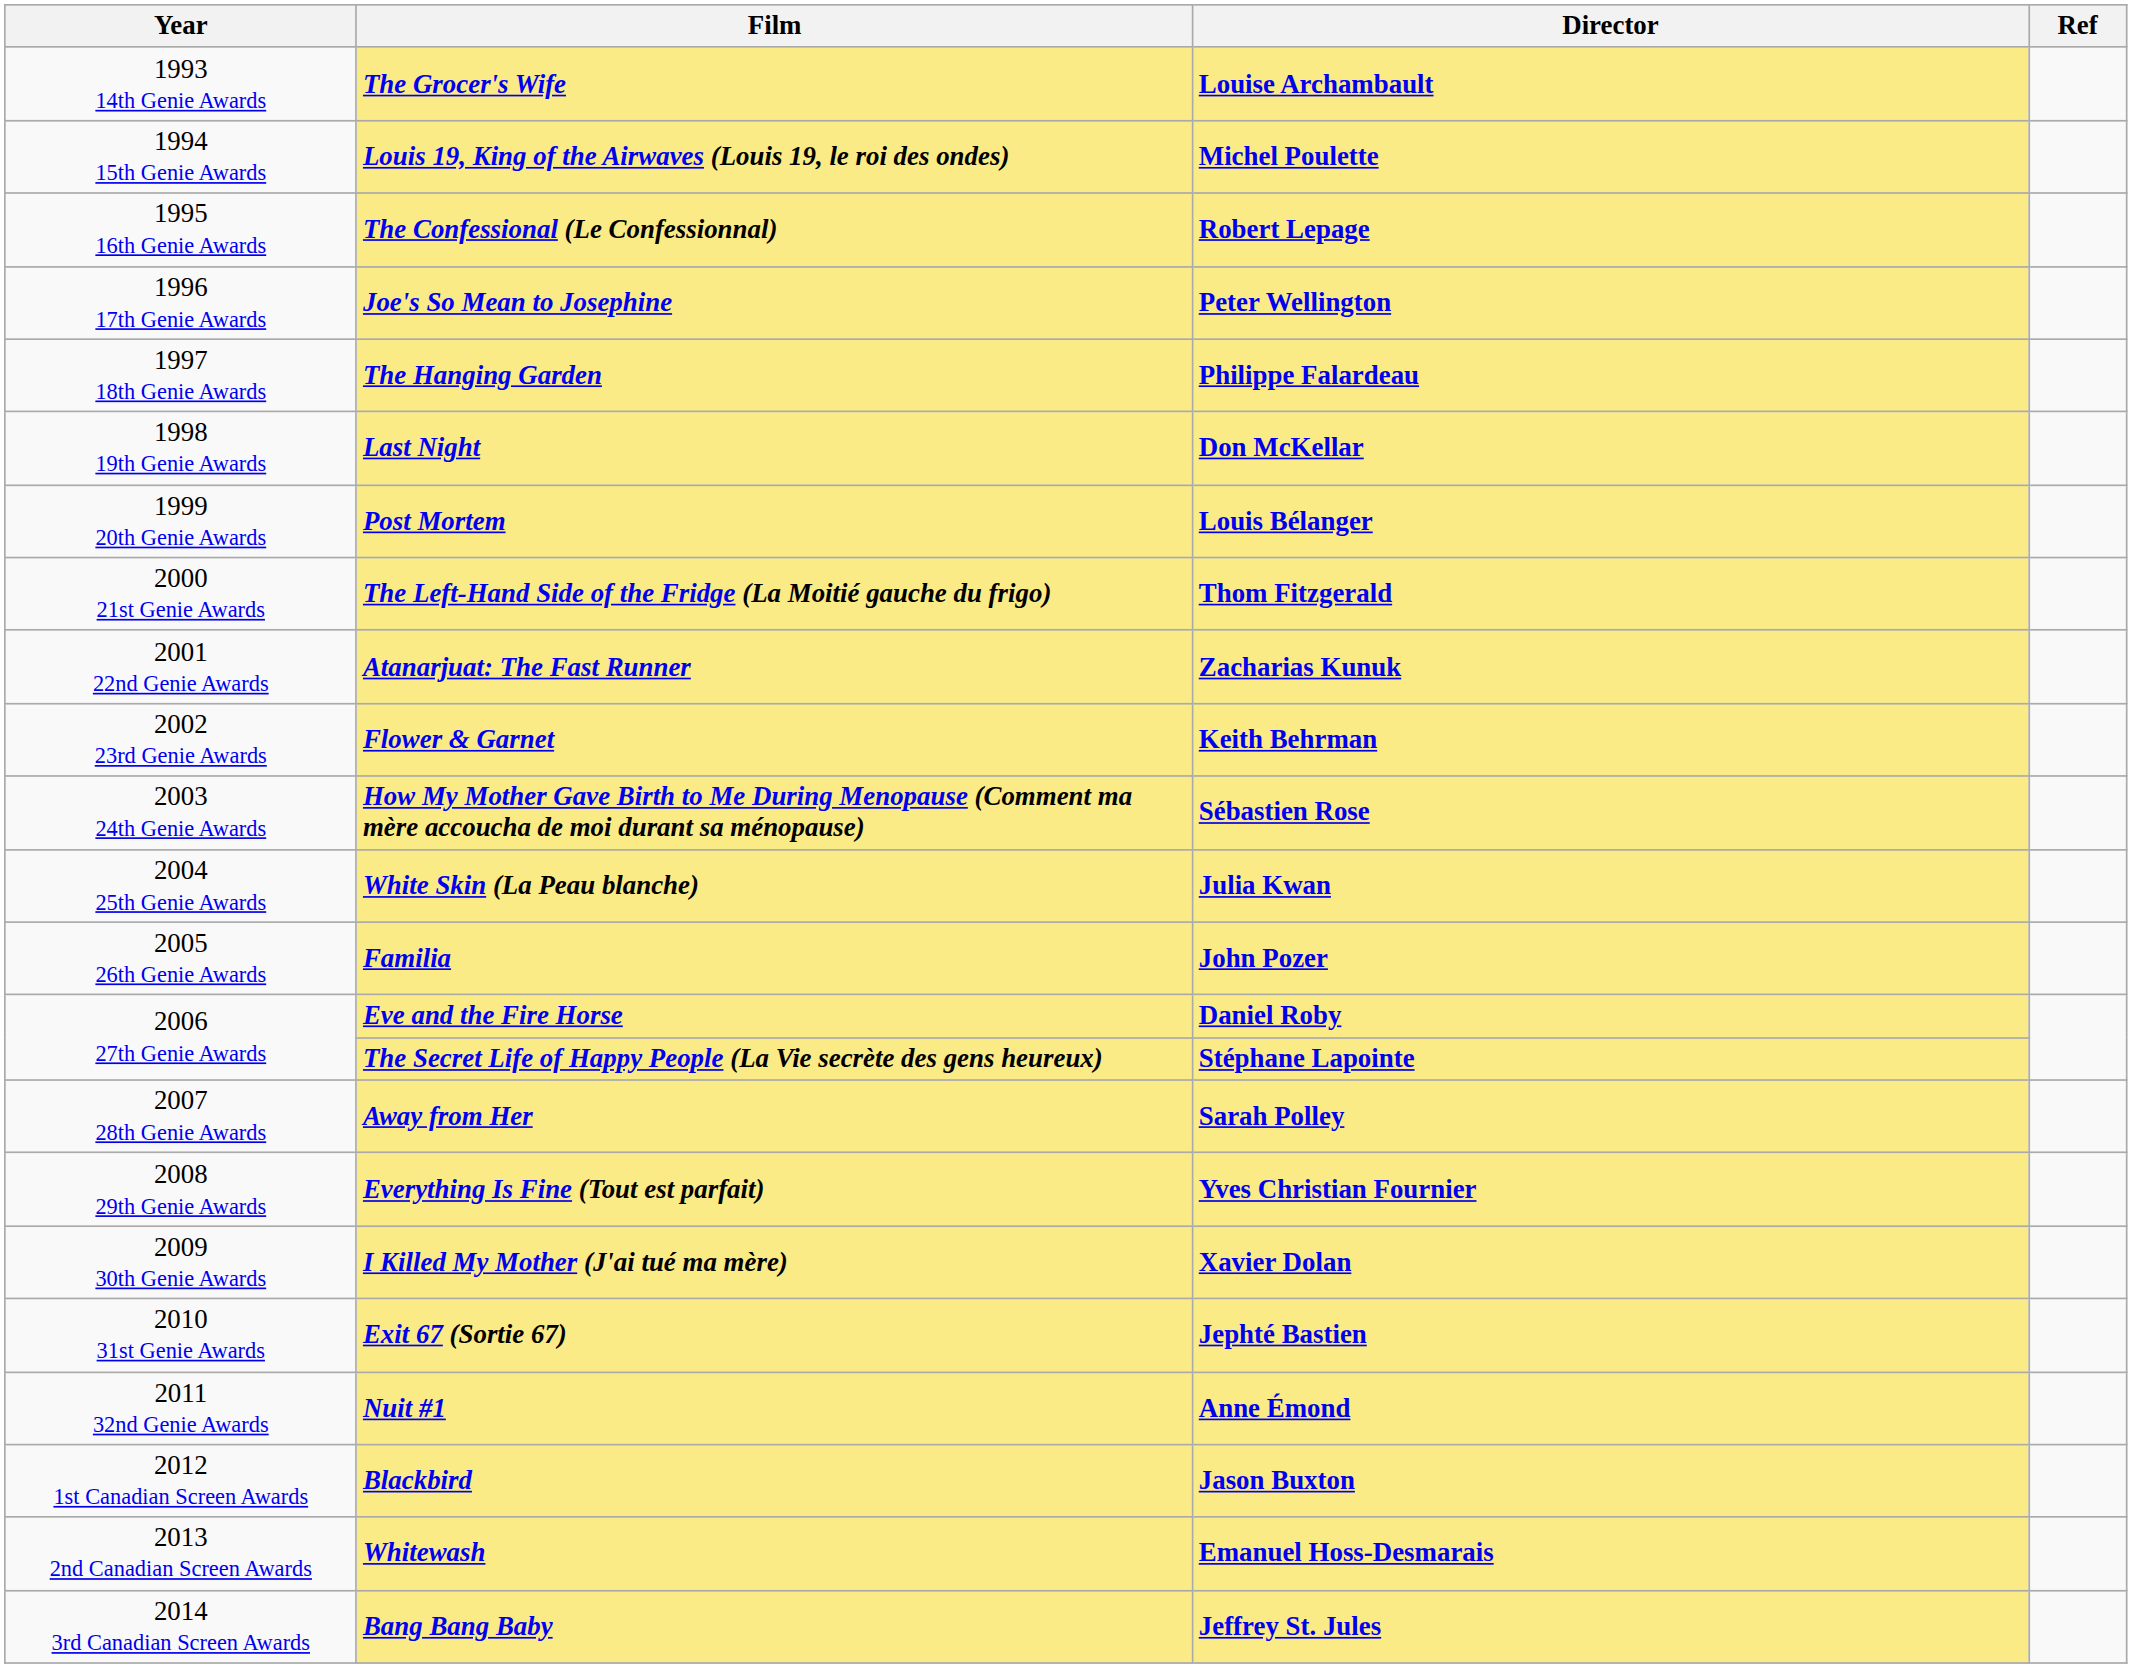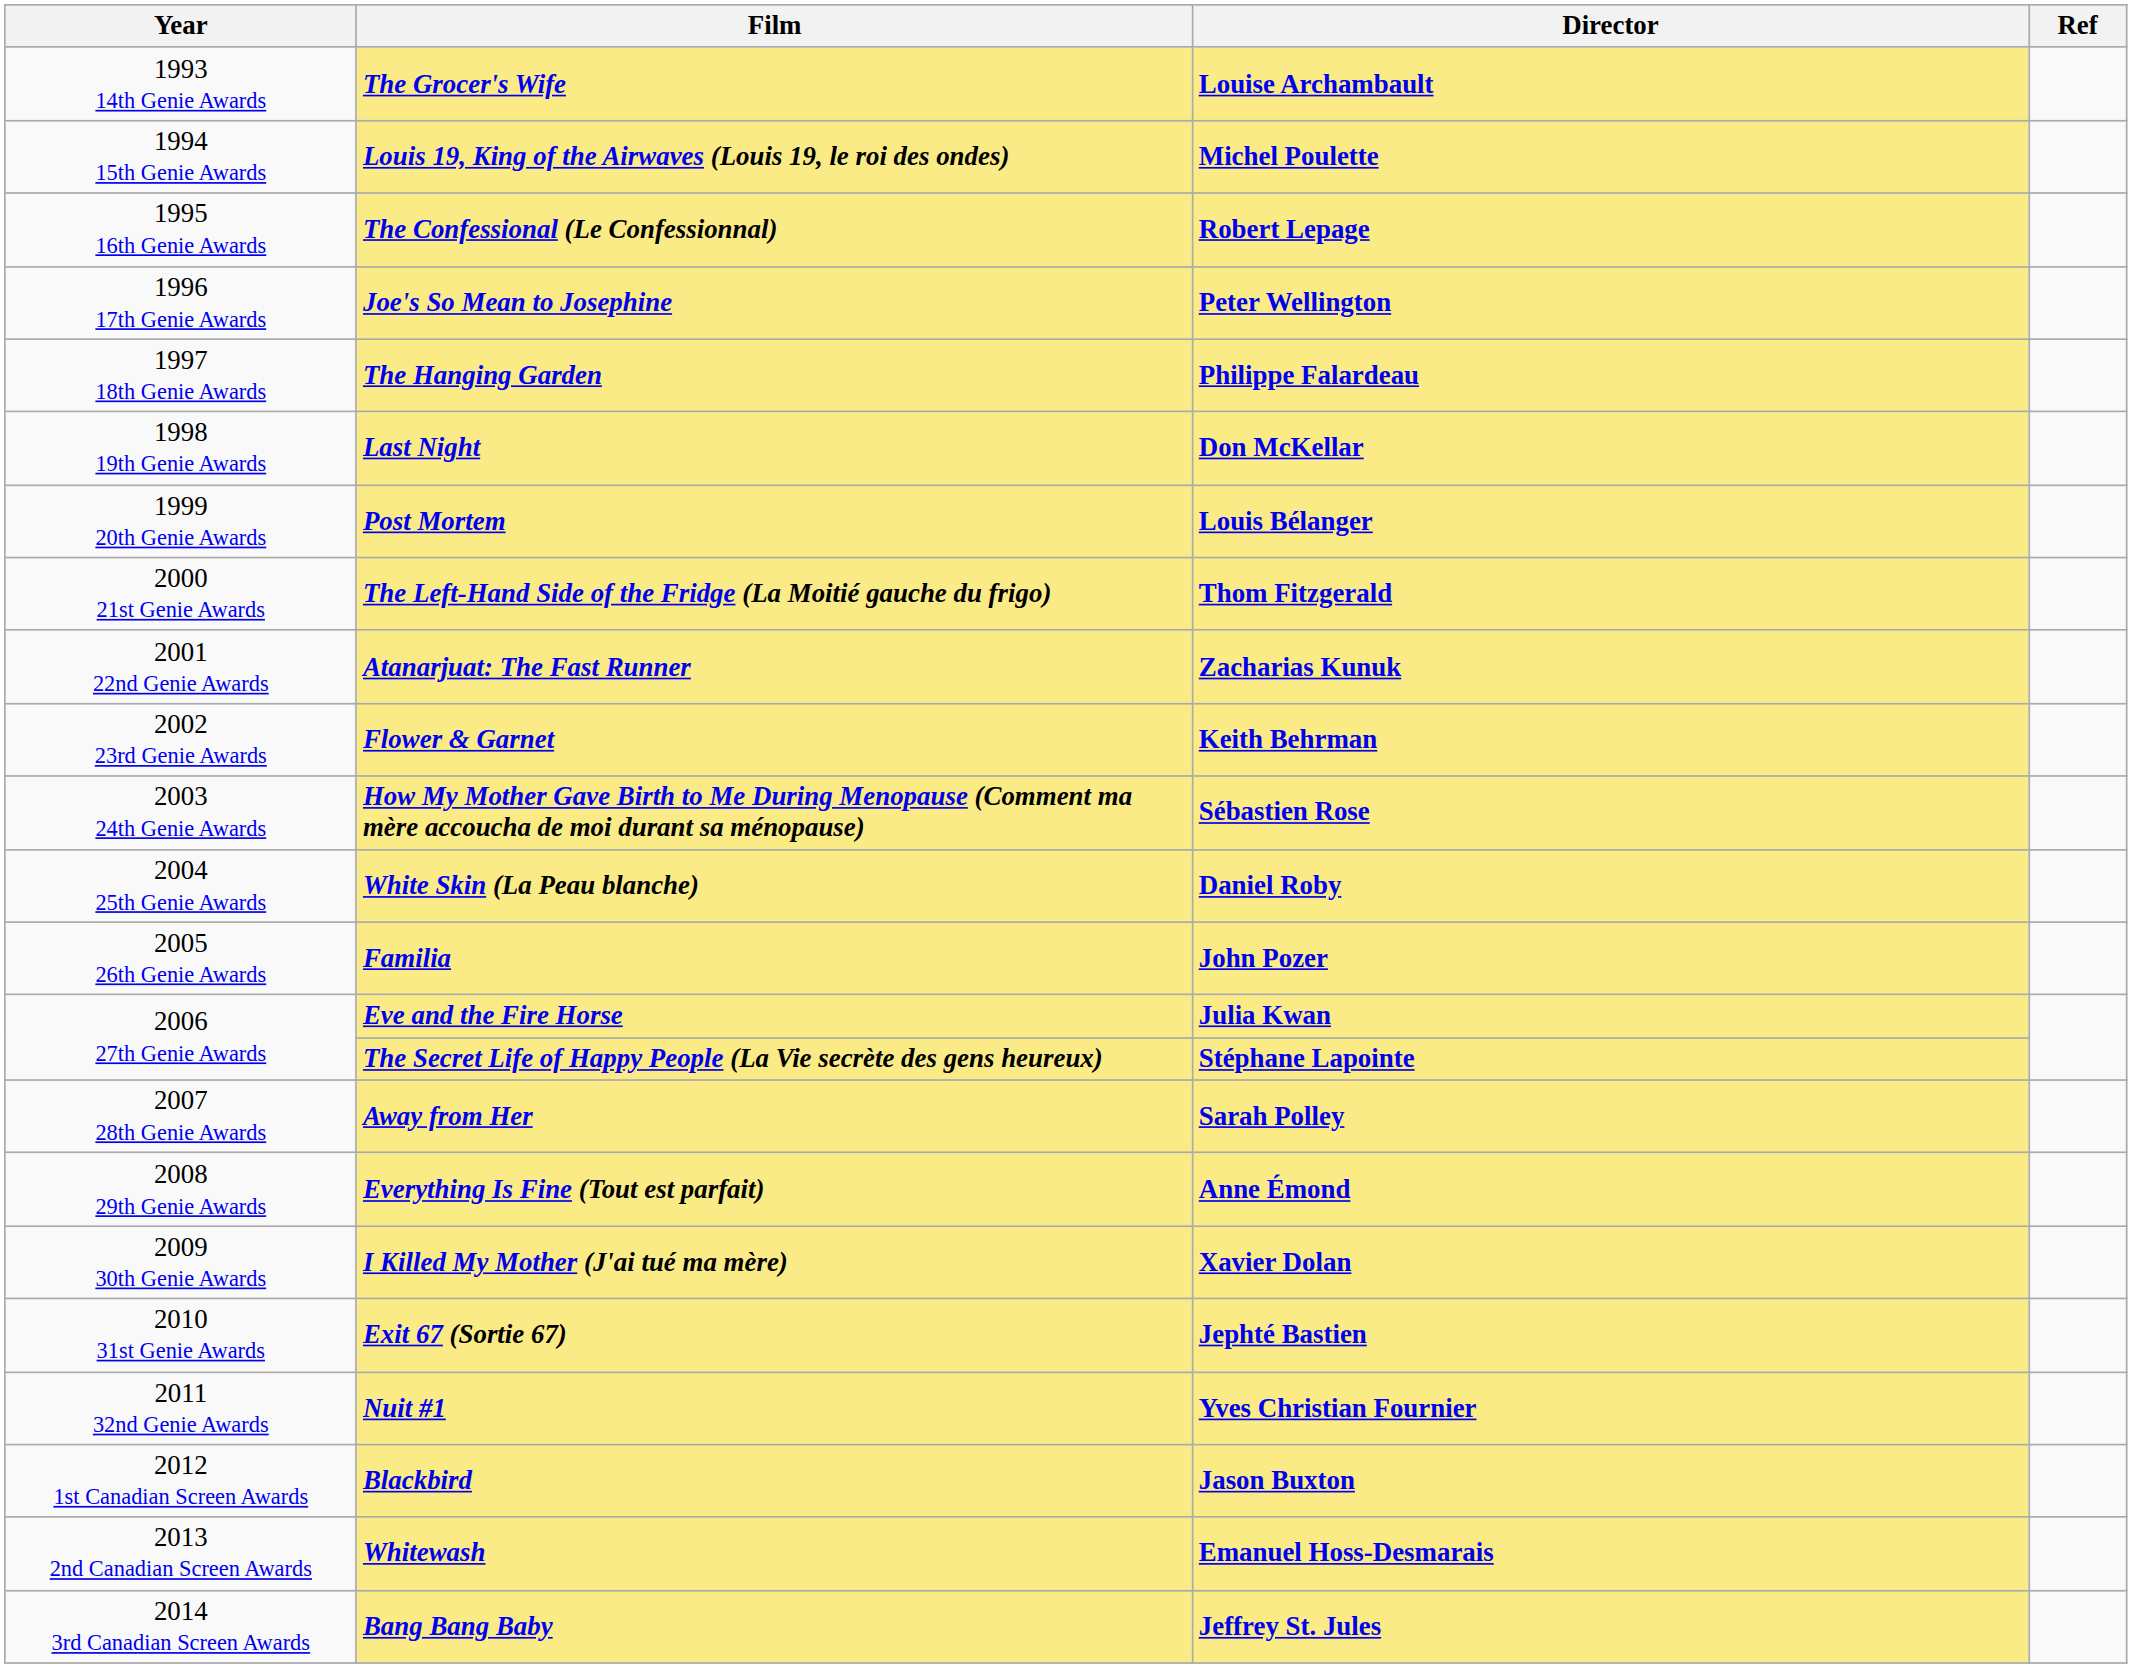White Skin (La Peau blanche) | Director: Julia Kwan -> Daniel Roby
Eve and the Fire Horse | Director: Daniel Roby -> Julia Kwan
Everything Is Fine (Tout est parfait) | Director: Yves Christian Fournier -> Anne Émond
Nuit #1 | Director: Anne Émond -> Yves Christian Fournier
